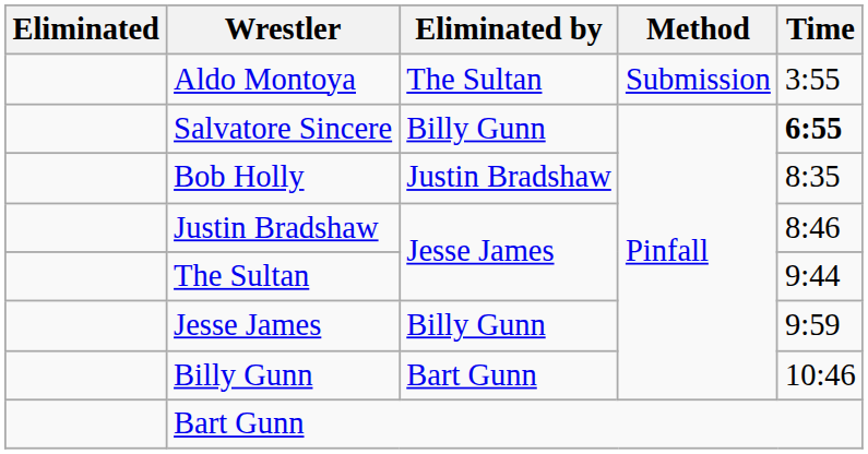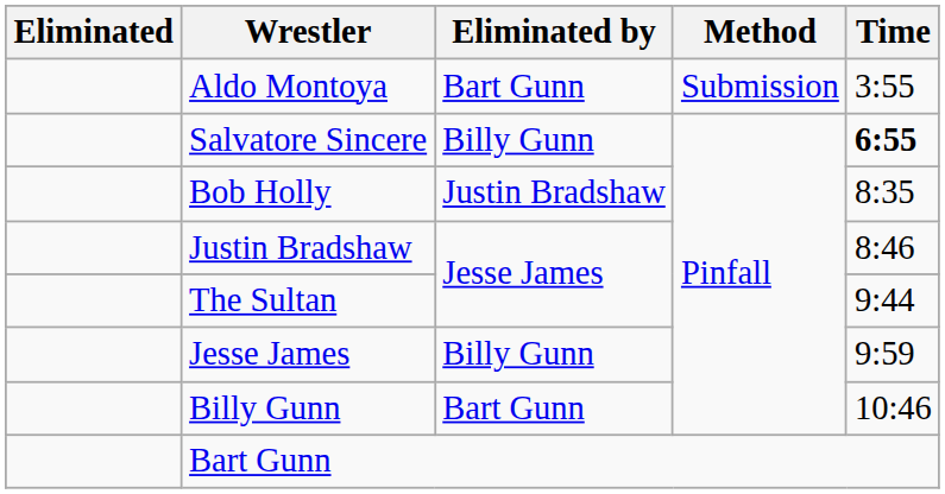Aldo Montoya | Eliminated by: The Sultan -> Bart Gunn
